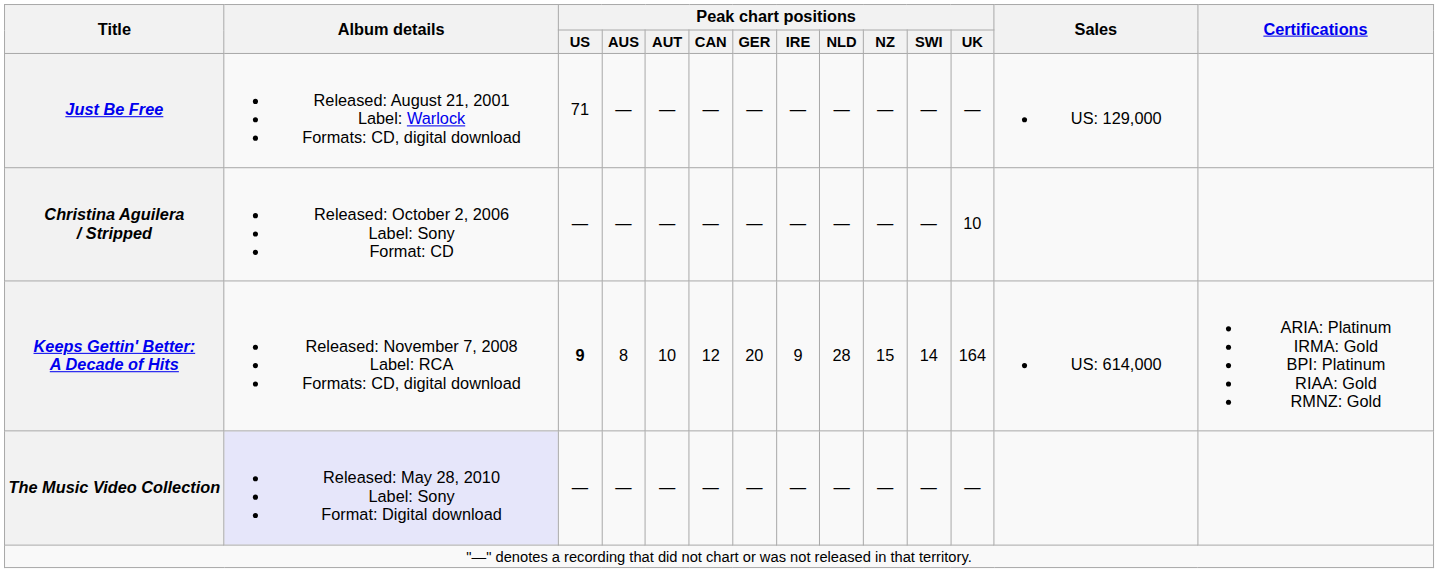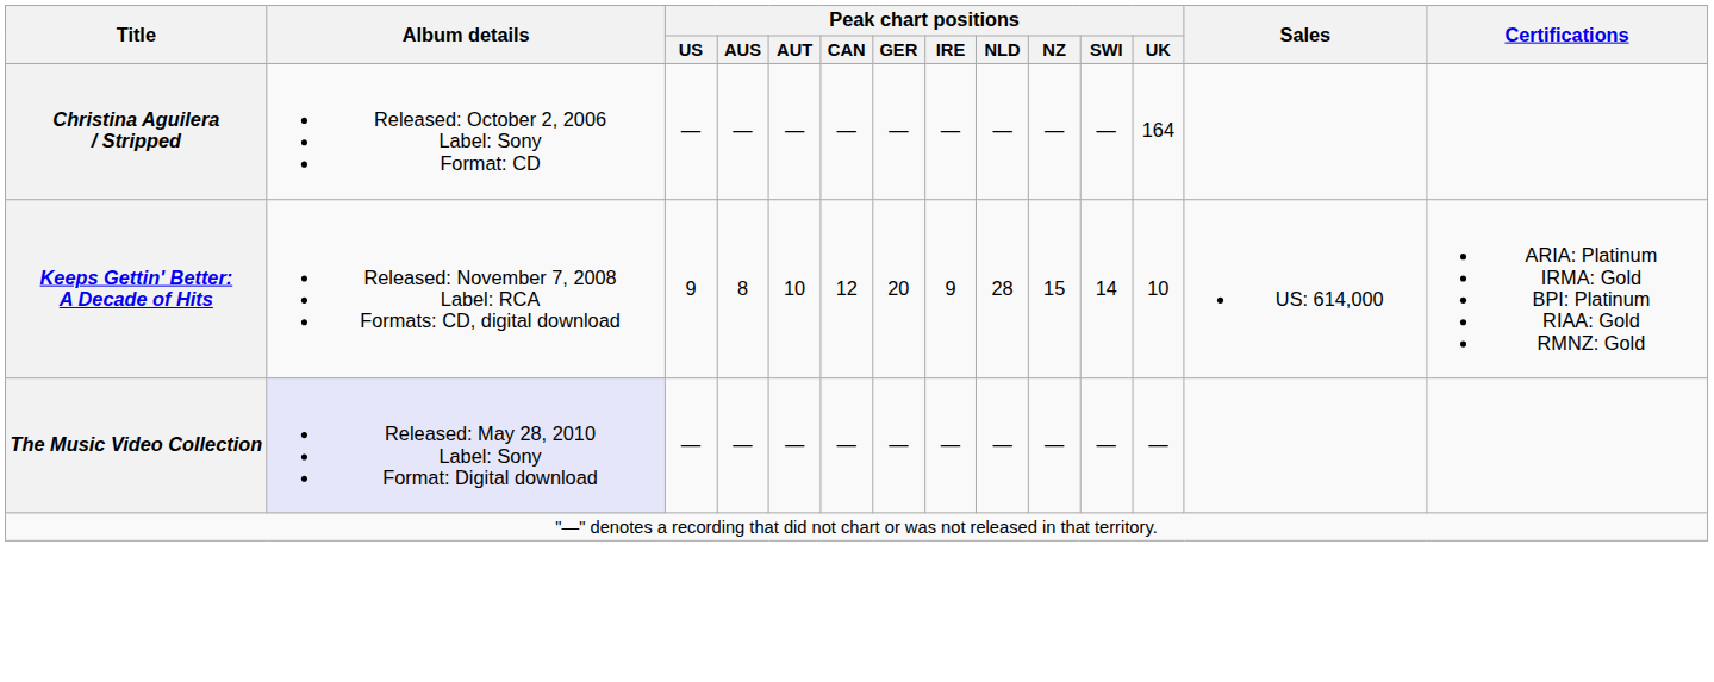- row: Just Be Free | Released: August 21, 2001 Label: Warlock Formats: CD, digital download | 71 | — | — | — | — | — | — | — | — | — | US: 129,000
Christina Aguilera / Stripped | Peak chart positions / UK: 10 -> 164
Keeps Gettin' Better: A Decade of Hits | Peak chart positions / US: bold -> normal
Keeps Gettin' Better: A Decade of Hits | Peak chart positions / UK: 164 -> 10
